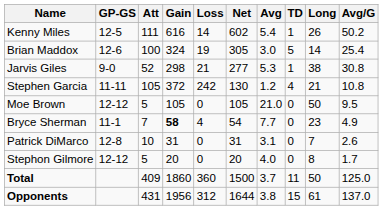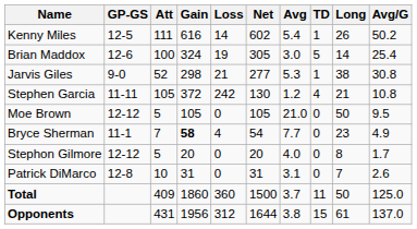rows swapped: Patrick DiMarco <-> Stephon Gilmore
